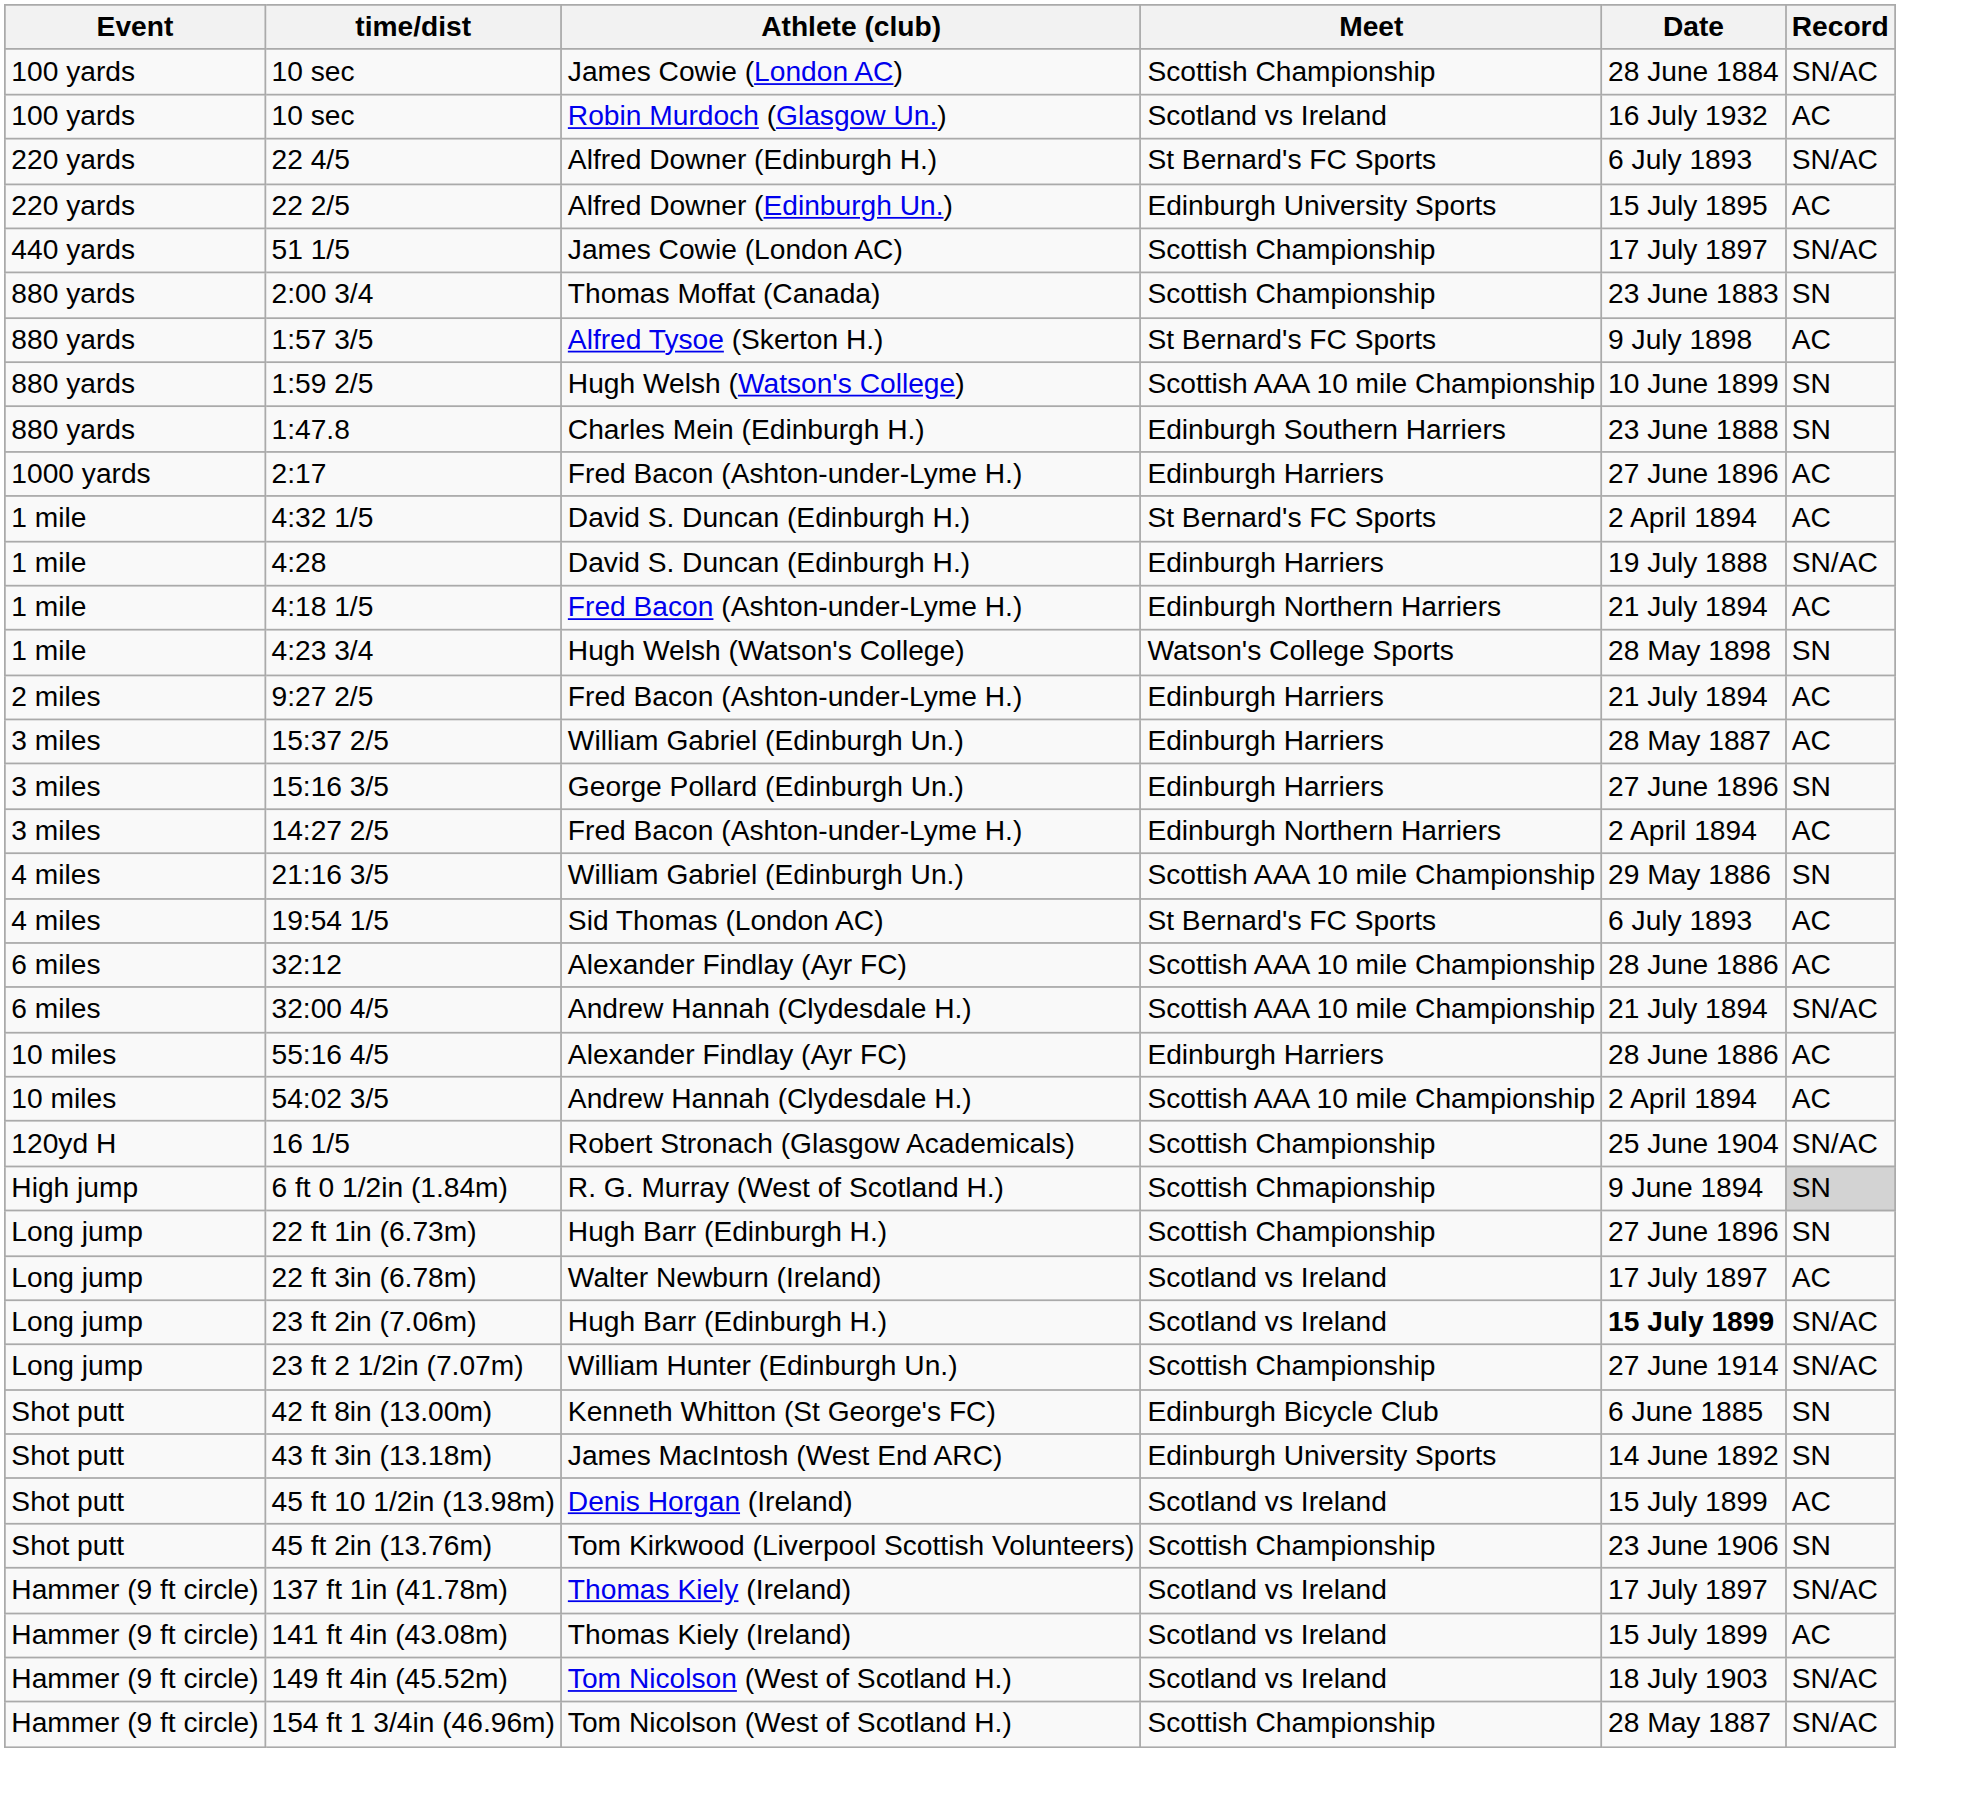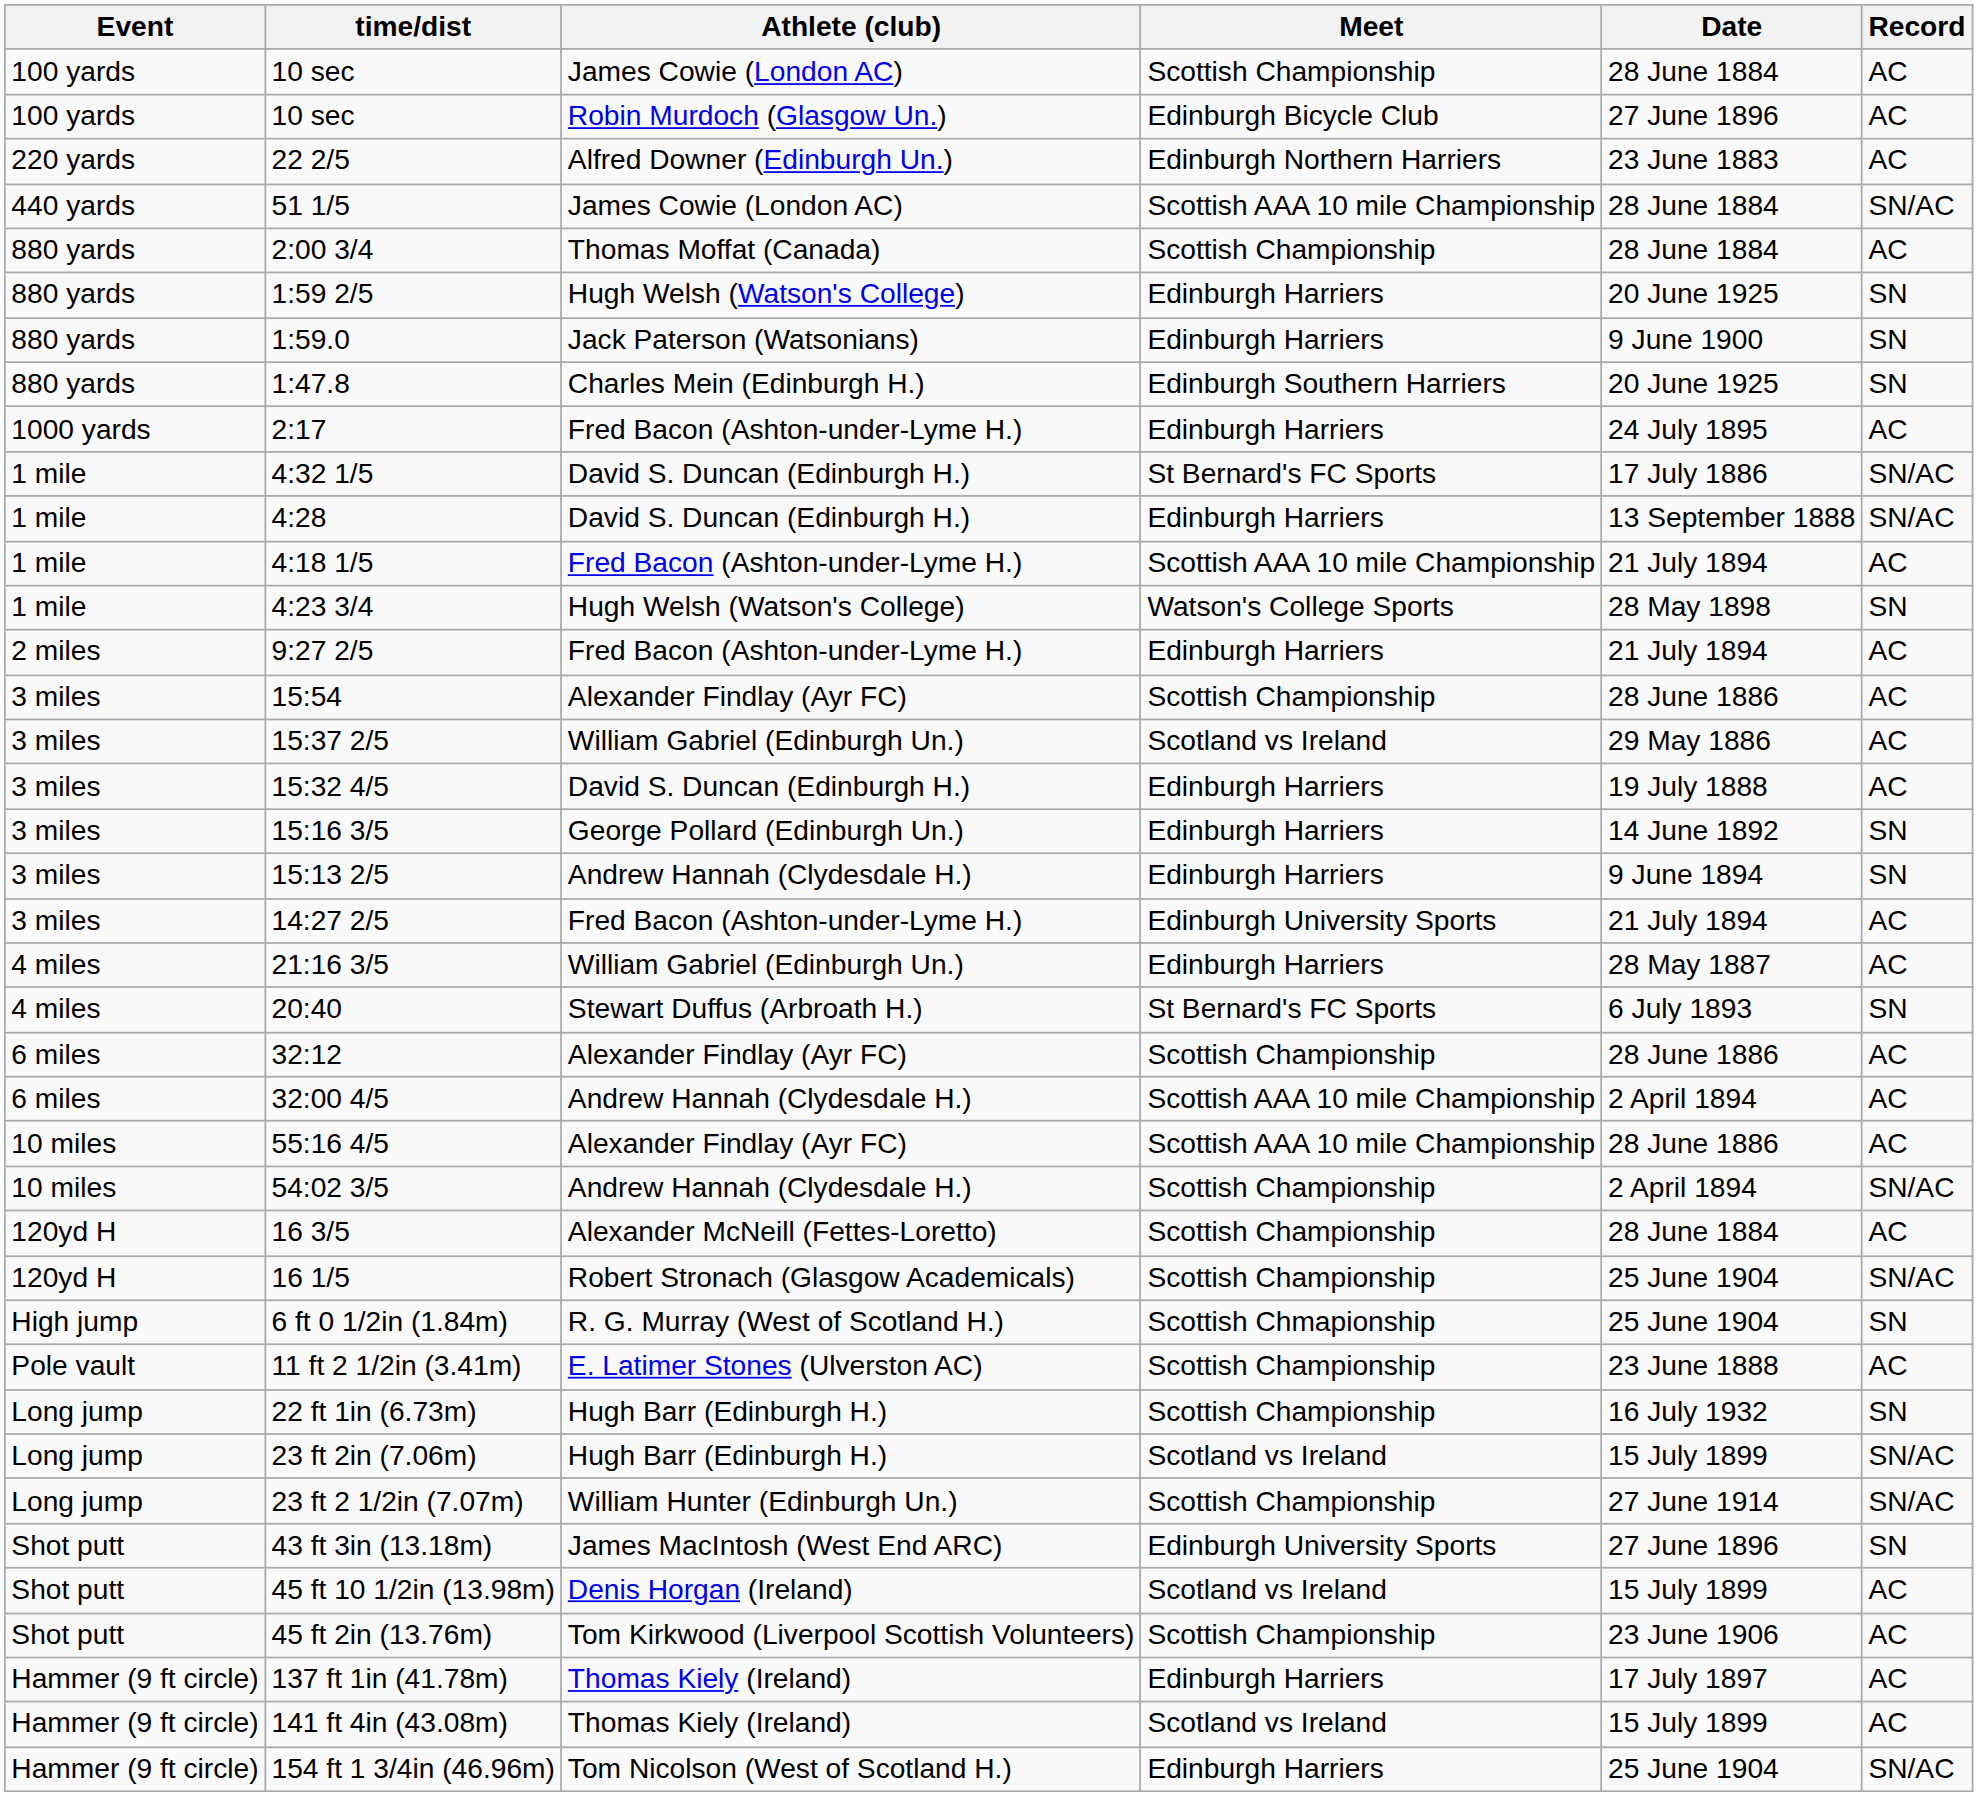10 sec / James Cowie (London AC) | Record: SN/AC -> AC
10 sec / Robin Murdoch (Glasgow Un.) | Meet: Scotland vs Ireland -> Edinburgh Bicycle Club
10 sec / Robin Murdoch (Glasgow Un.) | Date: 16 July 1932 -> 27 June 1896
- row: 220 yards | 22 4/5 | Alfred Downer (Edinburgh H.) | St Bernard's FC Sports | 6 July 1893 | SN/AC
22 2/5 | Meet: Edinburgh University Sports -> Edinburgh Northern Harriers
22 2/5 | Date: 15 July 1895 -> 23 June 1883
51 1/5 | Meet: Scottish Championship -> Scottish AAA 10 mile Championship
51 1/5 | Date: 17 July 1897 -> 28 June 1884
2:00 3/4 | Date: 23 June 1883 -> 28 June 1884
2:00 3/4 | Record: SN -> AC
- row: 880 yards | 1:57 3/5 | Alfred Tysoe (Skerton H.) | St Bernard's FC Sports | 9 July 1898 | AC
1:59 2/5 | Meet: Scottish AAA 10 mile Championship -> Edinburgh Harriers
1:59 2/5 | Date: 10 June 1899 -> 20 June 1925
+ row: 880 yards | 1:59.0 | Jack Paterson (Watsonians) | Edinburgh Harriers | 9 June 1900 | SN
1:47.8 | Date: 23 June 1888 -> 20 June 1925
2:17 | Date: 27 June 1896 -> 24 July 1895
4:32 1/5 | Date: 2 April 1894 -> 17 July 1886
4:32 1/5 | Record: AC -> SN/AC
4:28 | Date: 19 July 1888 -> 13 September 1888
4:18 1/5 | Meet: Edinburgh Northern Harriers -> Scottish AAA 10 mile Championship
+ row: 3 miles | 15:54 | Alexander Findlay (Ayr FC) | Scottish Championship | 28 June 1886 | AC
15:37 2/5 | Meet: Edinburgh Harriers -> Scotland vs Ireland
15:37 2/5 | Date: 28 May 1887 -> 29 May 1886
+ row: 3 miles | 15:32 4/5 | David S. Duncan (Edinburgh H.) | Edinburgh Harriers | 19 July 1888 | AC
15:16 3/5 | Date: 27 June 1896 -> 14 June 1892
+ row: 3 miles | 15:13 2/5 | Andrew Hannah (Clydesdale H.) | Edinburgh Harriers | 9 June 1894 | SN
14:27 2/5 | Meet: Edinburgh Northern Harriers -> Edinburgh University Sports
14:27 2/5 | Date: 2 April 1894 -> 21 July 1894
21:16 3/5 | Meet: Scottish AAA 10 mile Championship -> Edinburgh Harriers
21:16 3/5 | Date: 29 May 1886 -> 28 May 1887
21:16 3/5 | Record: SN -> AC
- row: 4 miles | 19:54 1/5 | Sid Thomas (London AC) | St Bernard's FC Sports | 6 July 1893 | AC
+ row: 4 miles | 20:40 | Stewart Duffus (Arbroath H.) | St Bernard's FC Sports | 6 July 1893 | SN
32:12 | Meet: Scottish AAA 10 mile Championship -> Scottish Championship
32:00 4/5 | Date: 21 July 1894 -> 2 April 1894
32:00 4/5 | Record: SN/AC -> AC
55:16 4/5 | Meet: Edinburgh Harriers -> Scottish AAA 10 mile Championship
54:02 3/5 | Meet: Scottish AAA 10 mile Championship -> Scottish Championship
54:02 3/5 | Record: AC -> SN/AC
+ row: 120yd H | 16 3/5 | Alexander McNeill (Fettes-Loretto) | Scottish Championship | 28 June 1884 | AC
6 ft 0 1/2in (1.84m) | Date: 9 June 1894 -> 25 June 1904
6 ft 0 1/2in (1.84m) | Record: lightgrey background -> no background
+ row: Pole vault | 11 ft 2 1/2in (3.41m) | E. Latimer Stones (Ulverston AC) | Scottish Championship | 23 June 1888 | AC
22 ft 1in (6.73m) | Date: 27 June 1896 -> 16 July 1932
- row: Long jump | 22 ft 3in (6.78m) | Walter Newburn (Ireland) | Scotland vs Ireland | 17 July 1897 | AC
23 ft 2in (7.06m) | Date: bold -> normal
- row: Shot putt | 42 ft 8in (13.00m) | Kenneth Whitton (St George's FC) | Edinburgh Bicycle Club | 6 June 1885 | SN
43 ft 3in (13.18m) | Date: 14 June 1892 -> 27 June 1896
45 ft 2in (13.76m) | Record: SN -> AC
137 ft 1in (41.78m) | Meet: Scotland vs Ireland -> Edinburgh Harriers
137 ft 1in (41.78m) | Record: SN/AC -> AC
- row: Hammer (9 ft circle) | 149 ft 4in (45.52m) | Tom Nicolson (West of Scotland H.) | Scotland vs Ireland | 18 July 1903 | SN/AC
154 ft 1 3/4in (46.96m) | Meet: Scottish Championship -> Edinburgh Harriers
154 ft 1 3/4in (46.96m) | Date: 28 May 1887 -> 25 June 1904
